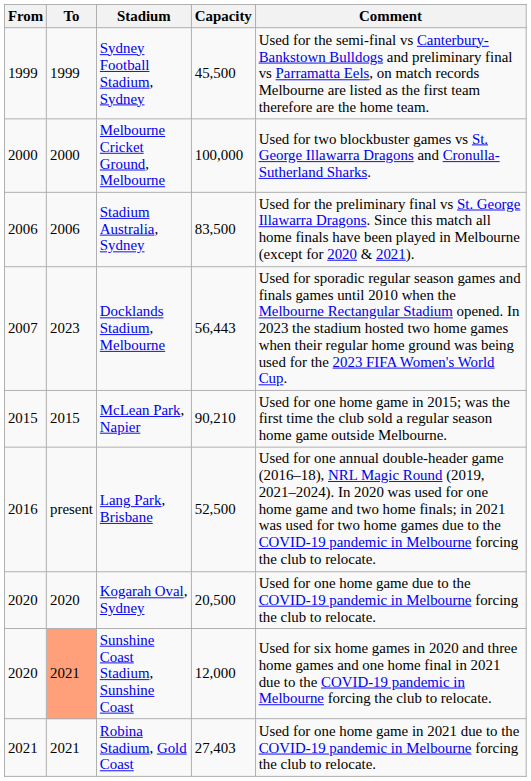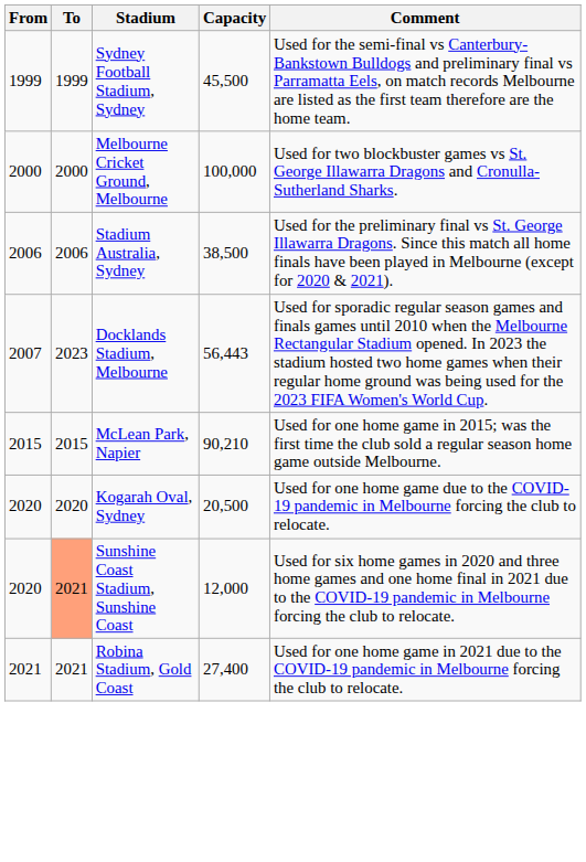Stadium Australia, Sydney | Capacity: 83,500 -> 38,500
- row: 2016 | present | Lang Park, Brisbane | 52,500 | Used for one annual double-header game (2016–18), NRL Magic Round (2019, 2021–2024). In 2020 was used for one home game and two home finals; in 2021 was used for two home games due to the COVID-19 pandemic in Melbourne forcing the club to relocate.
Robina Stadium, Gold Coast | Capacity: 27,403 -> 27,400
